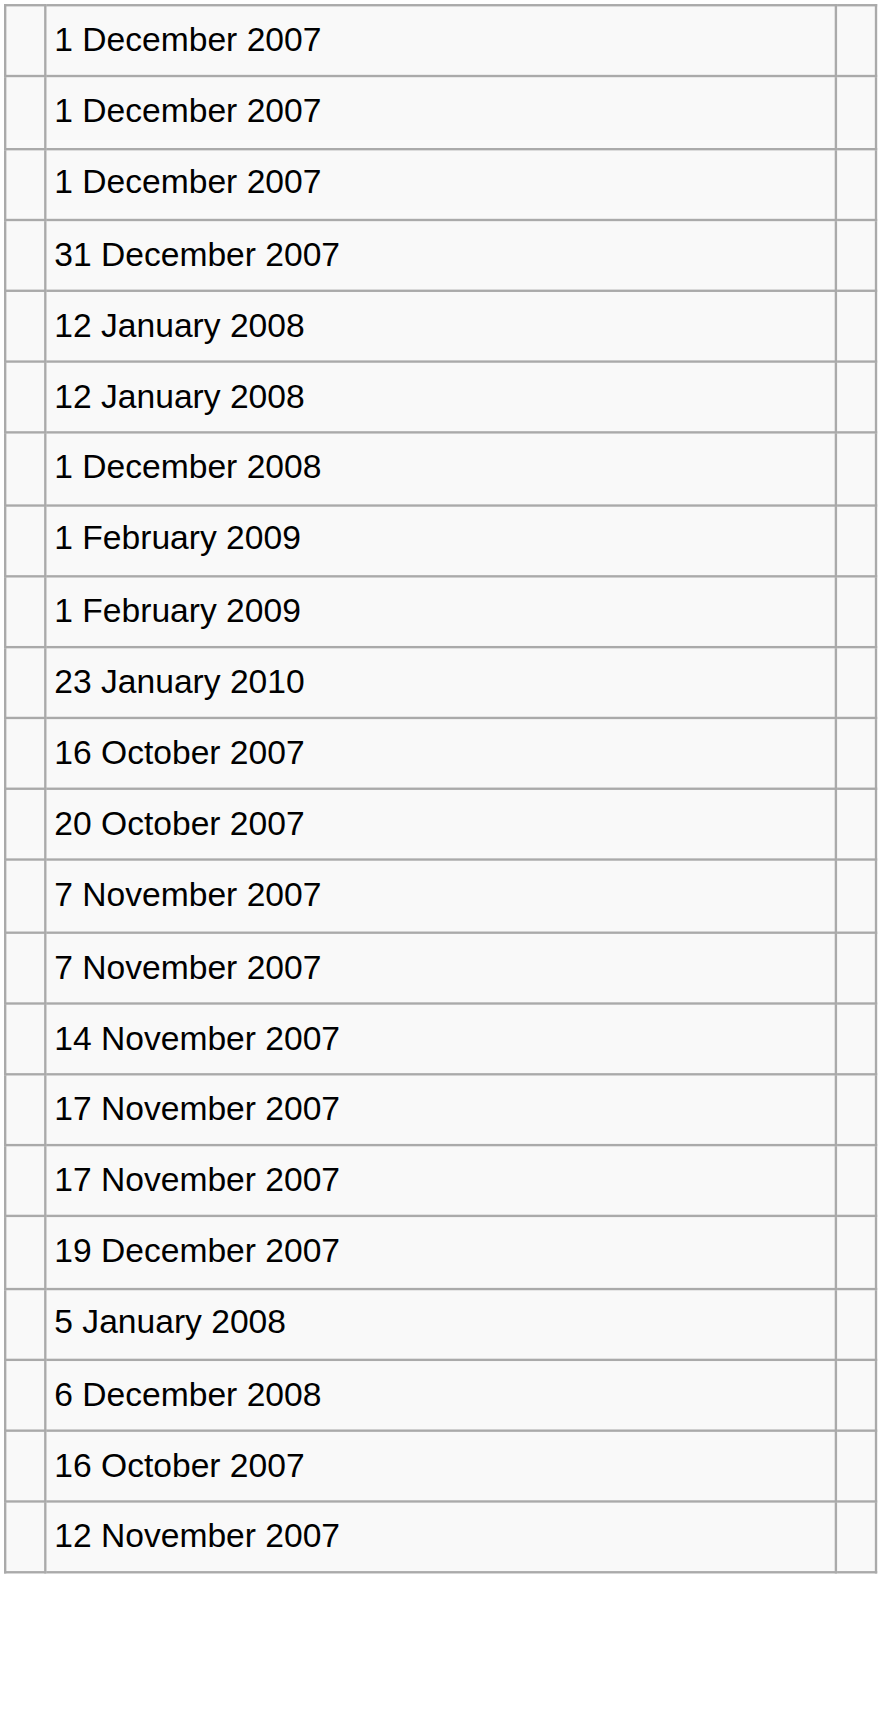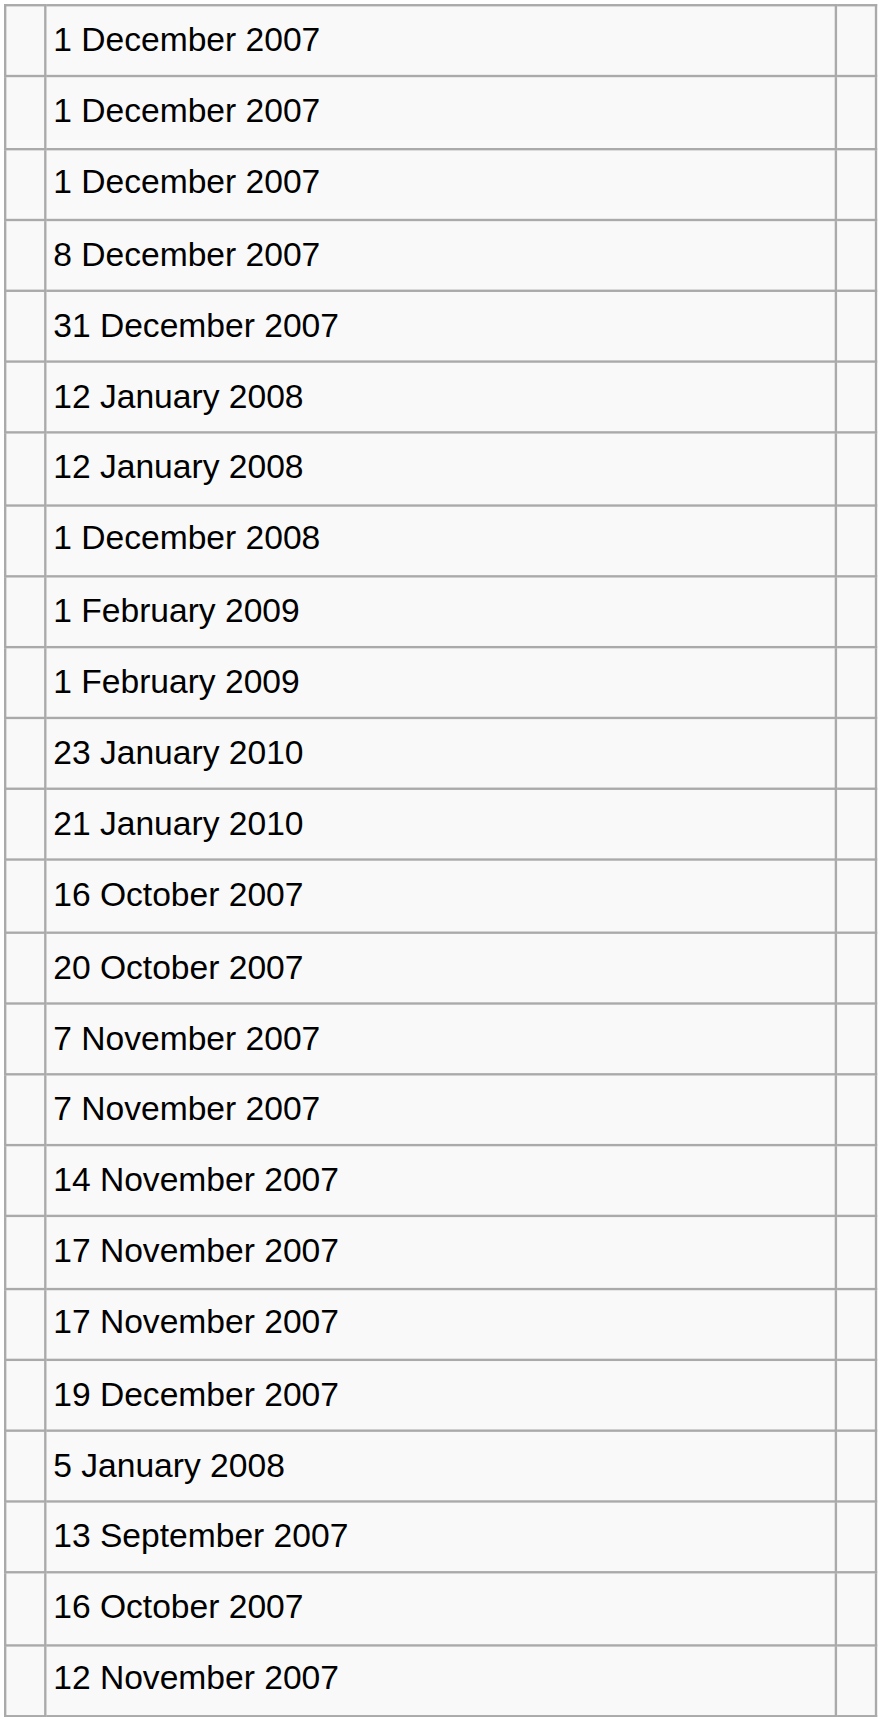+ row: 8 December 2007
+ row: 21 January 2010
- row: 6 December 2008
+ row: 13 September 2007
